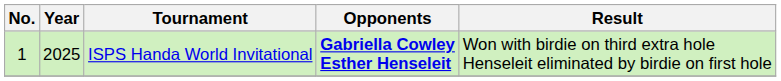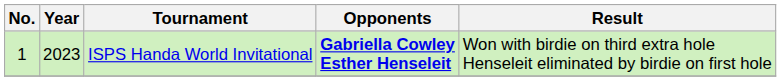ISPS Handa World Invitational | Year: 2025 -> 2023
